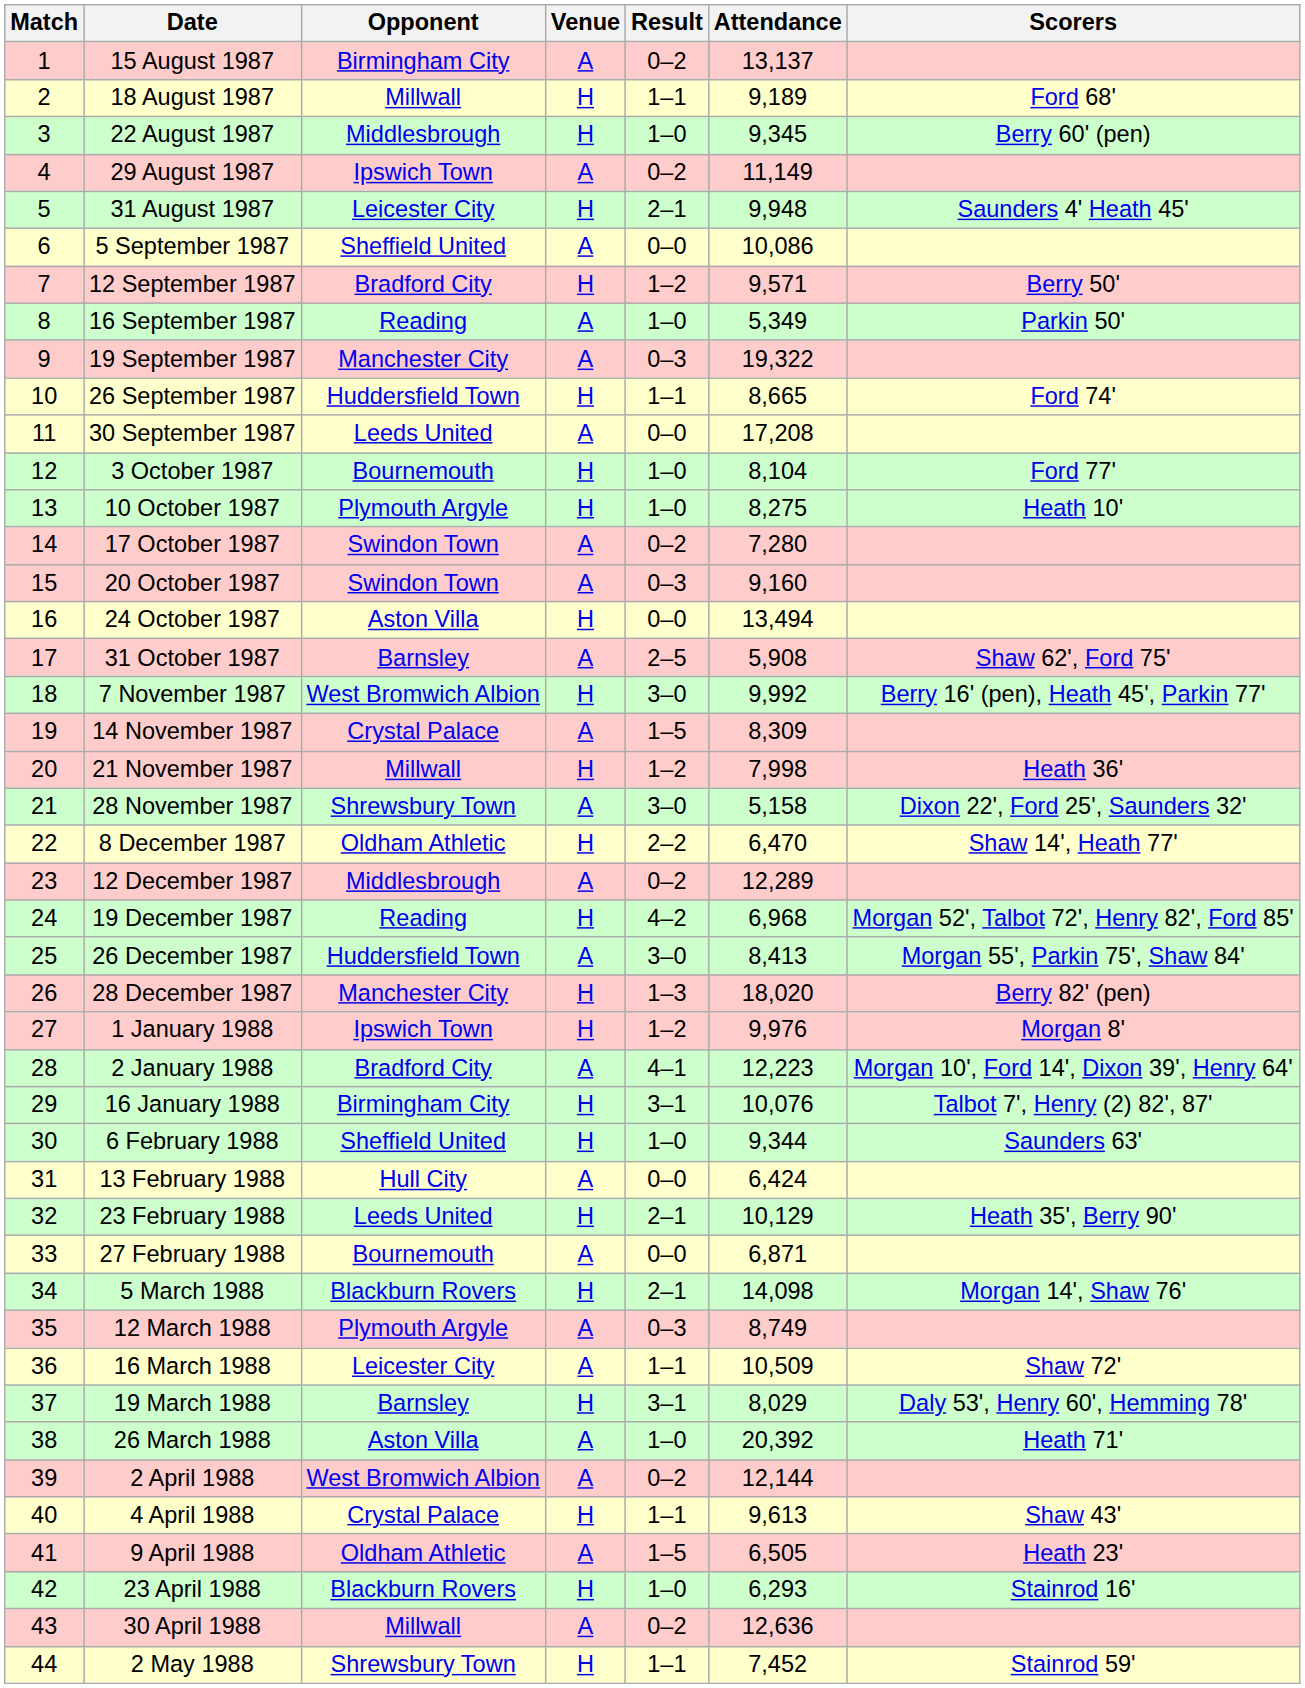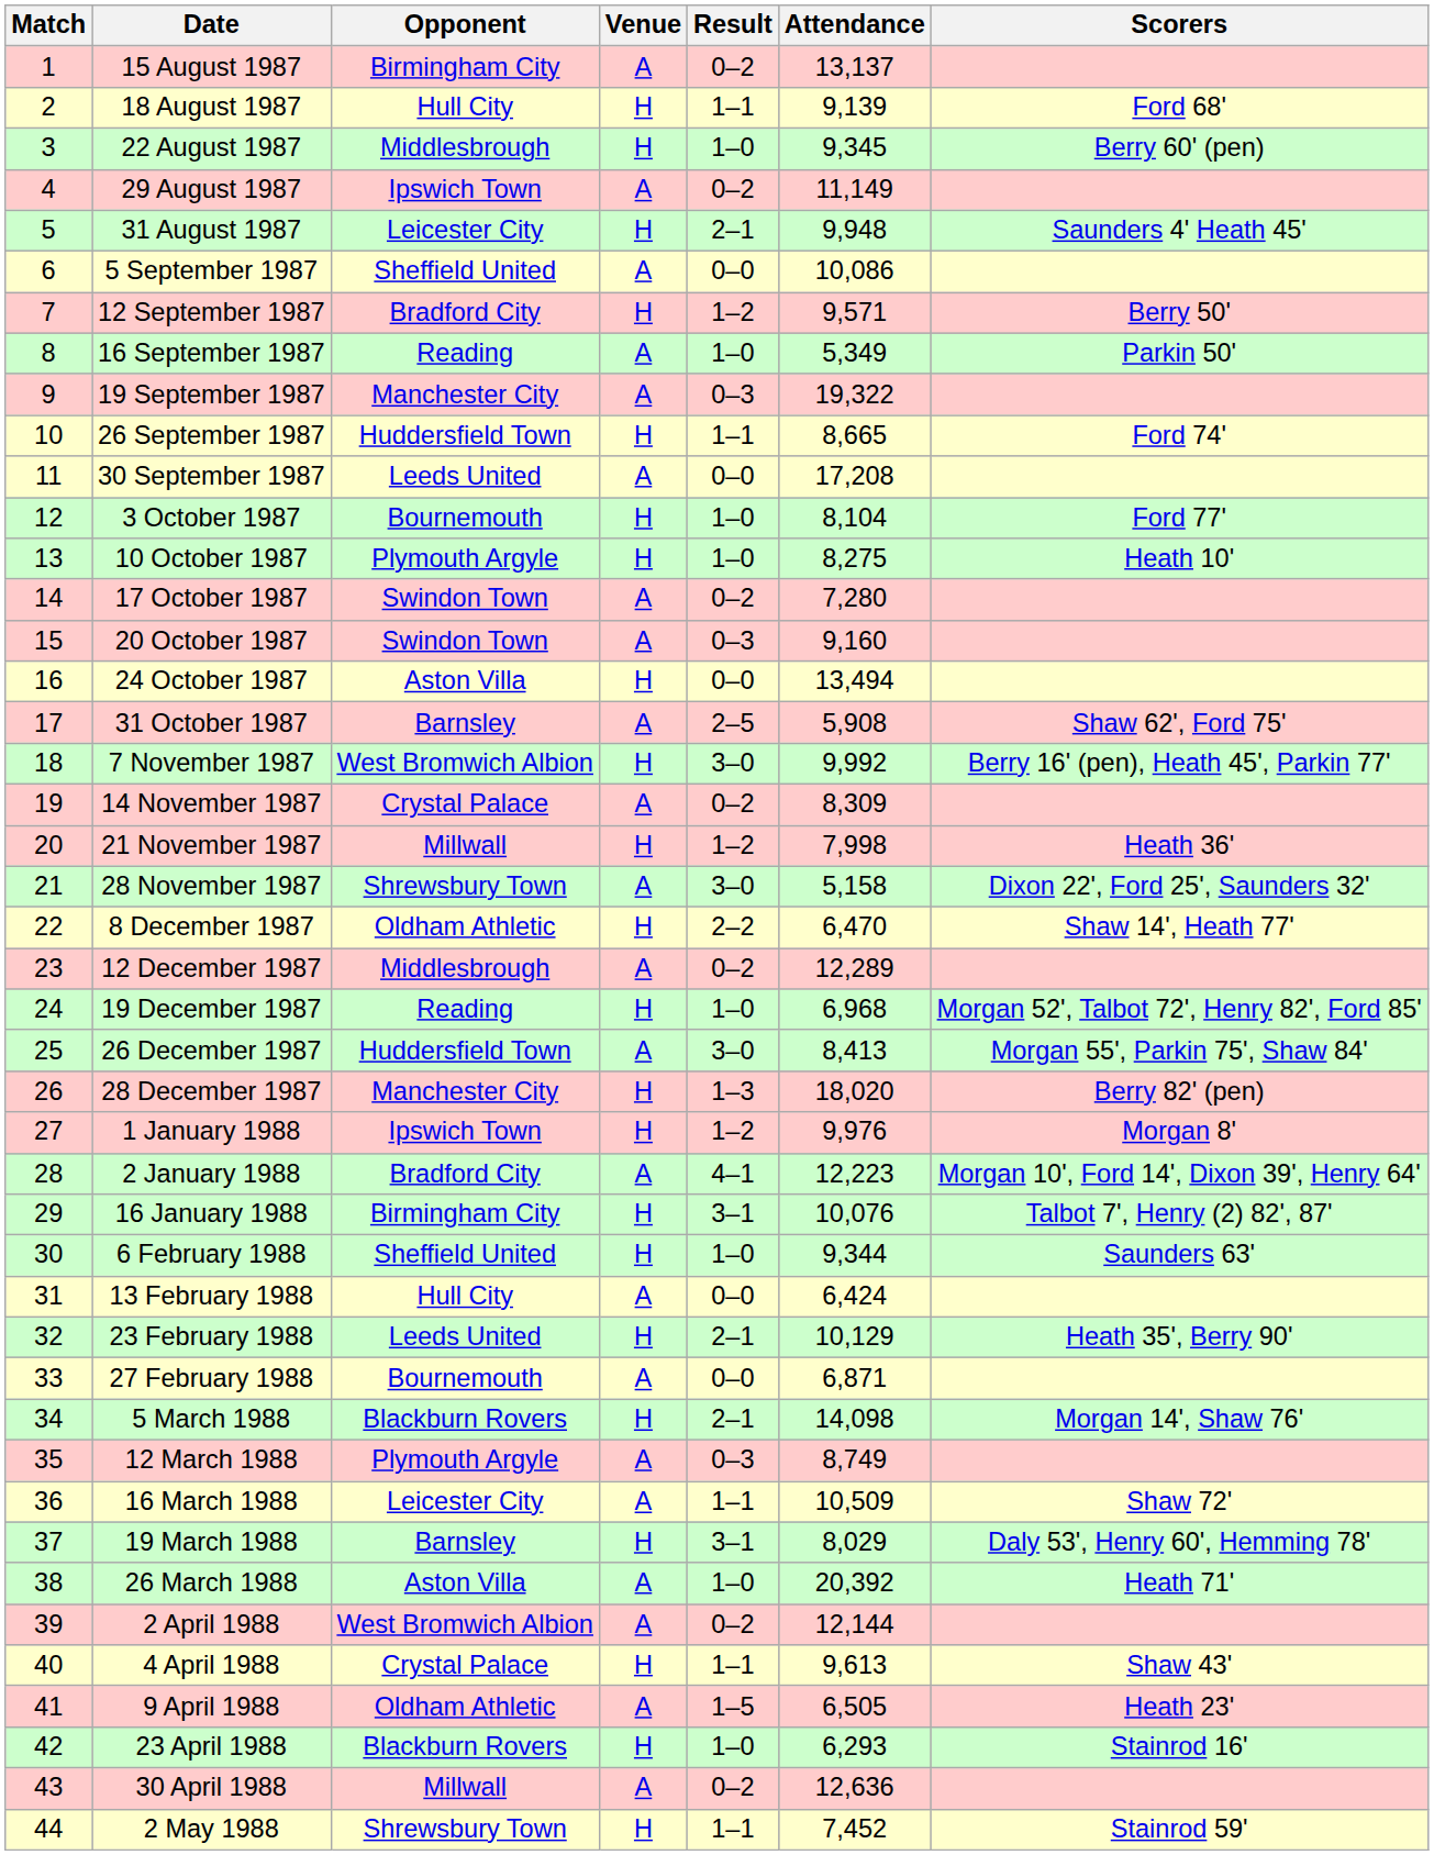18 August 1987 | Opponent: Millwall -> Hull City
18 August 1987 | Attendance: 9,189 -> 9,139
14 November 1987 | Result: 1–5 -> 0–2
19 December 1987 | Result: 4–2 -> 1–0
